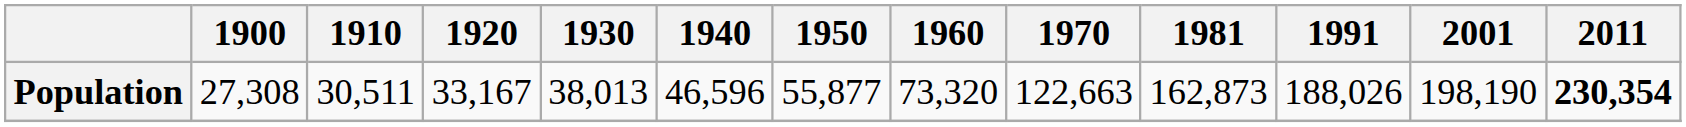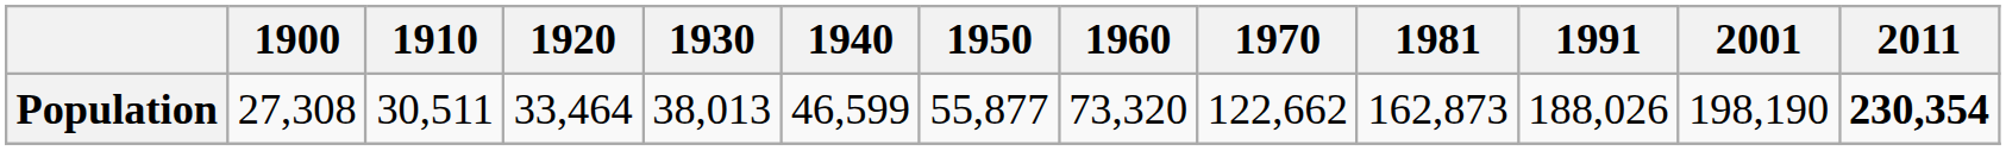Population | 1920: 33,167 -> 33,464
Population | 1940: 46,596 -> 46,599
Population | 1970: 122,663 -> 122,662
